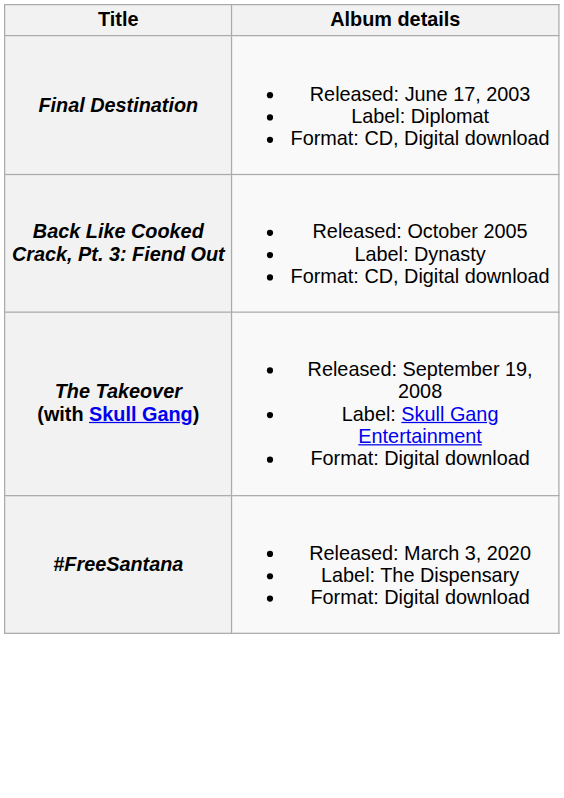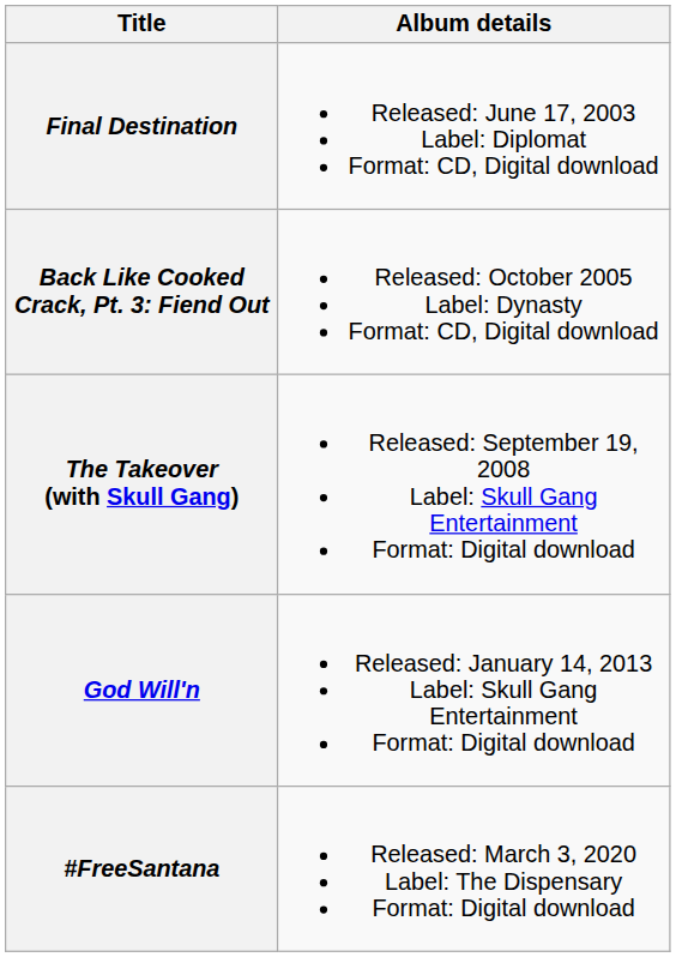+ row: God Will'n | Released: January 14, 2013 Label: Skull Gang Entertainment Format: Digital download
